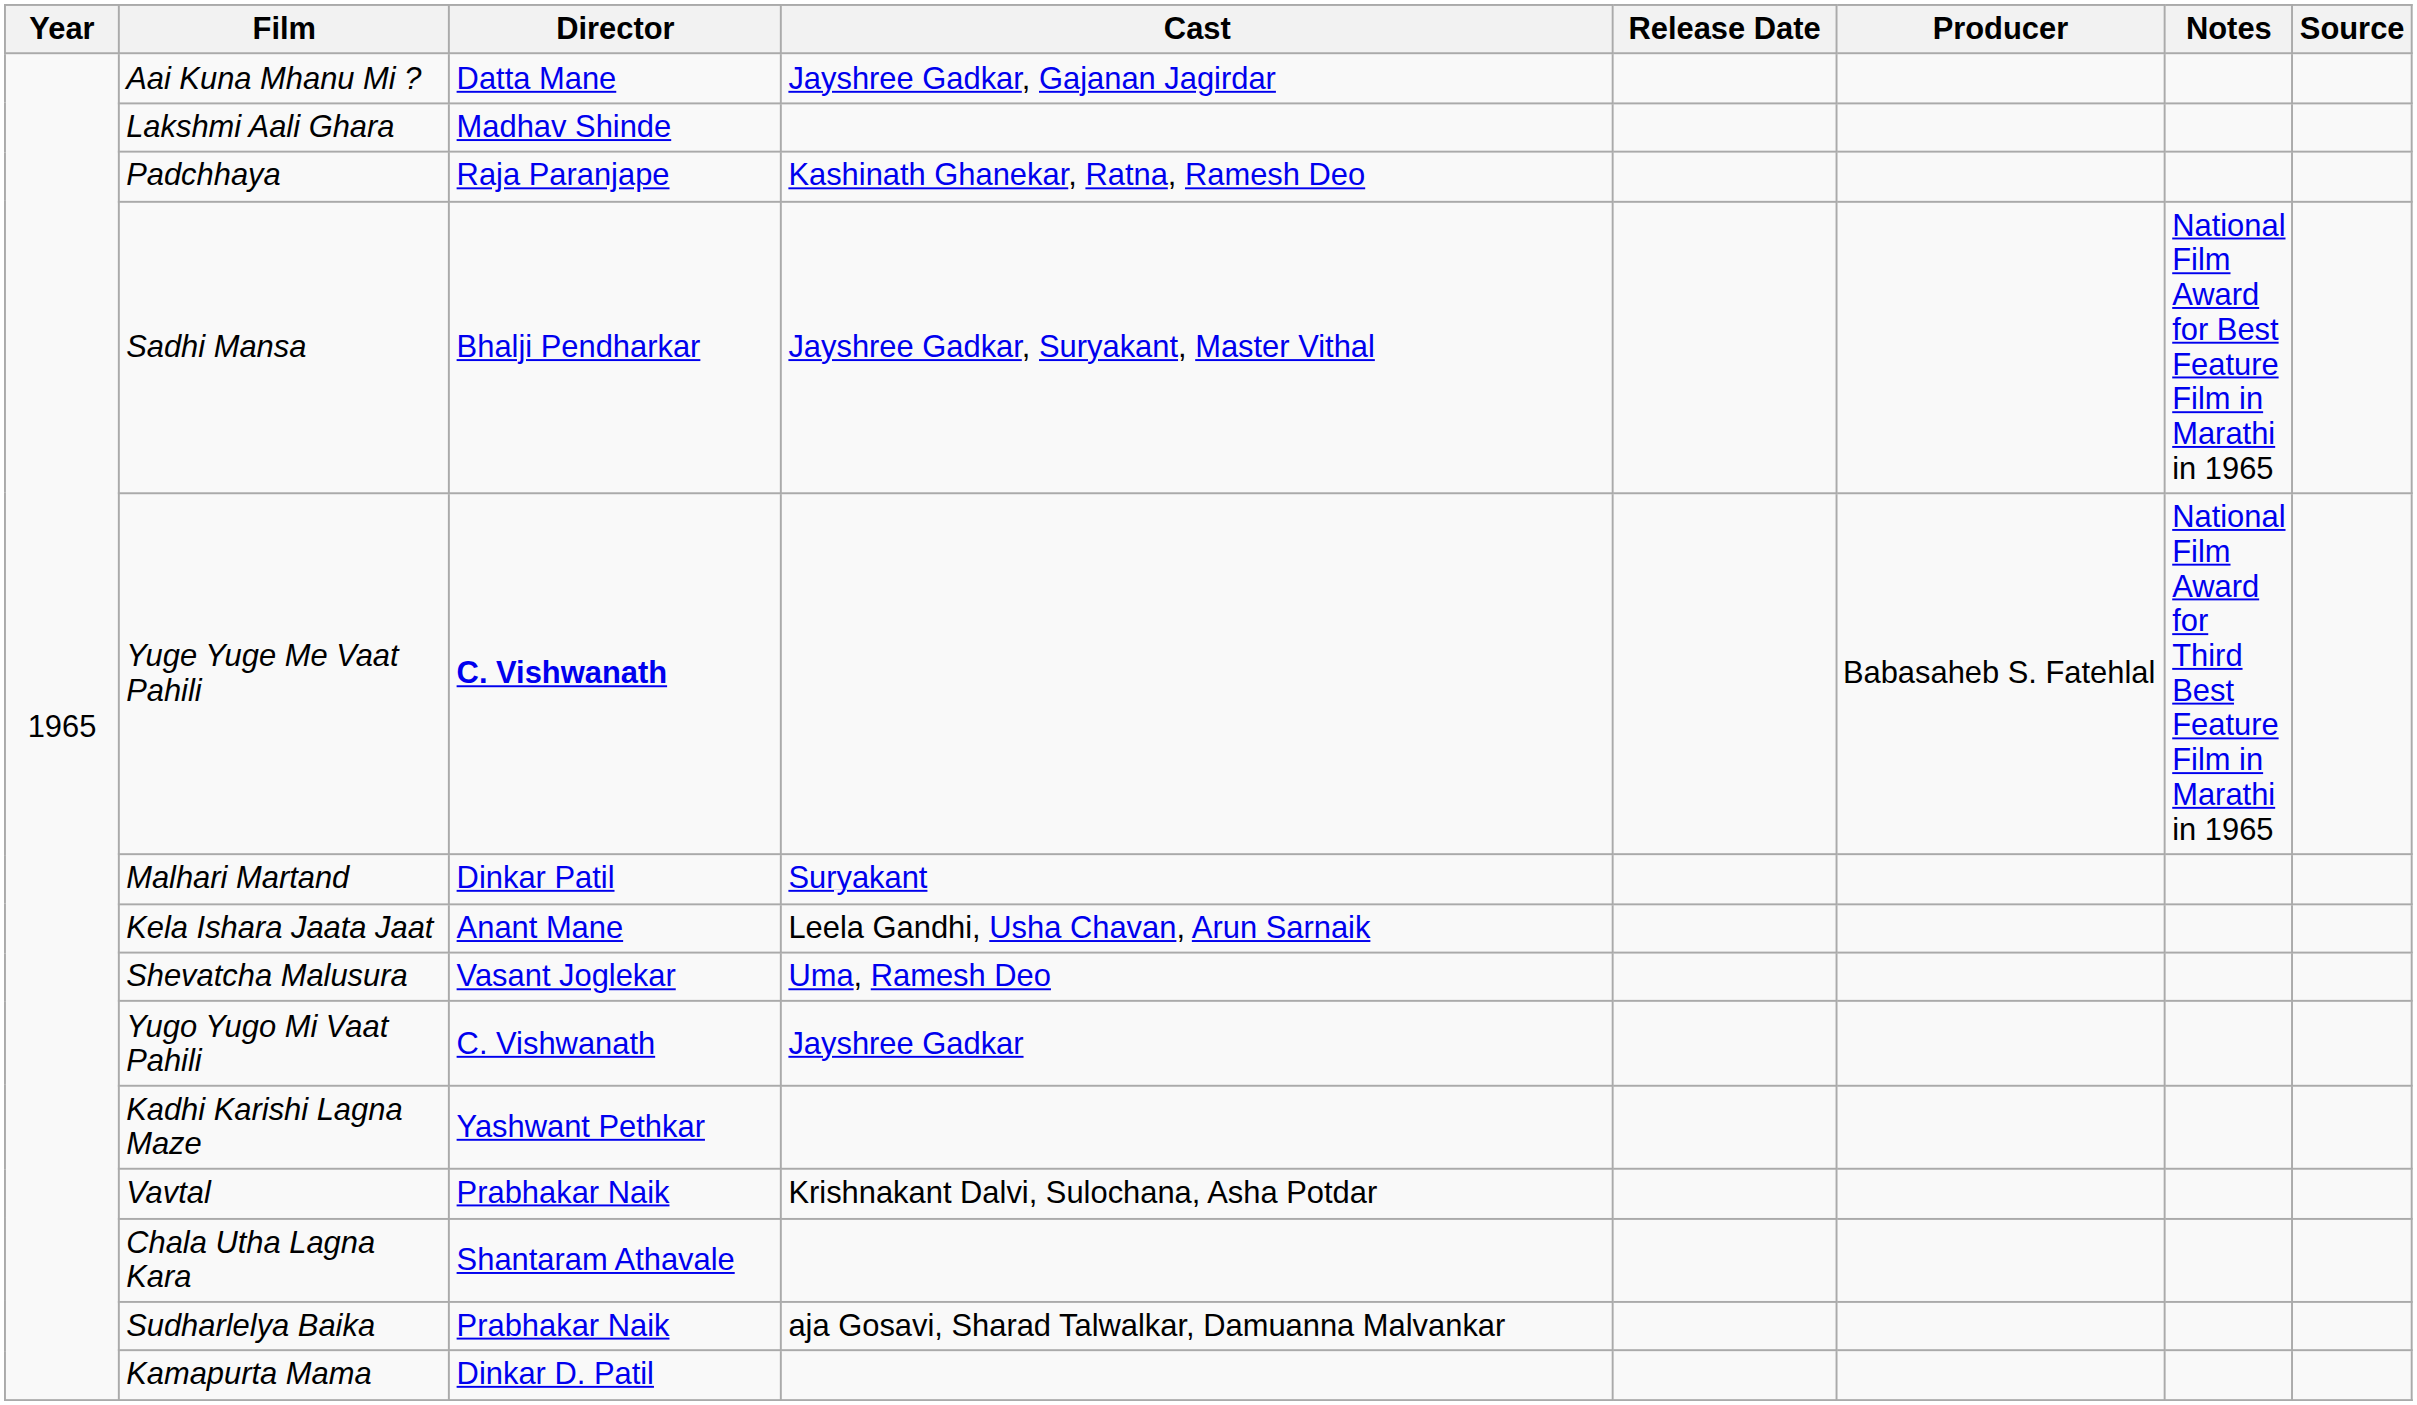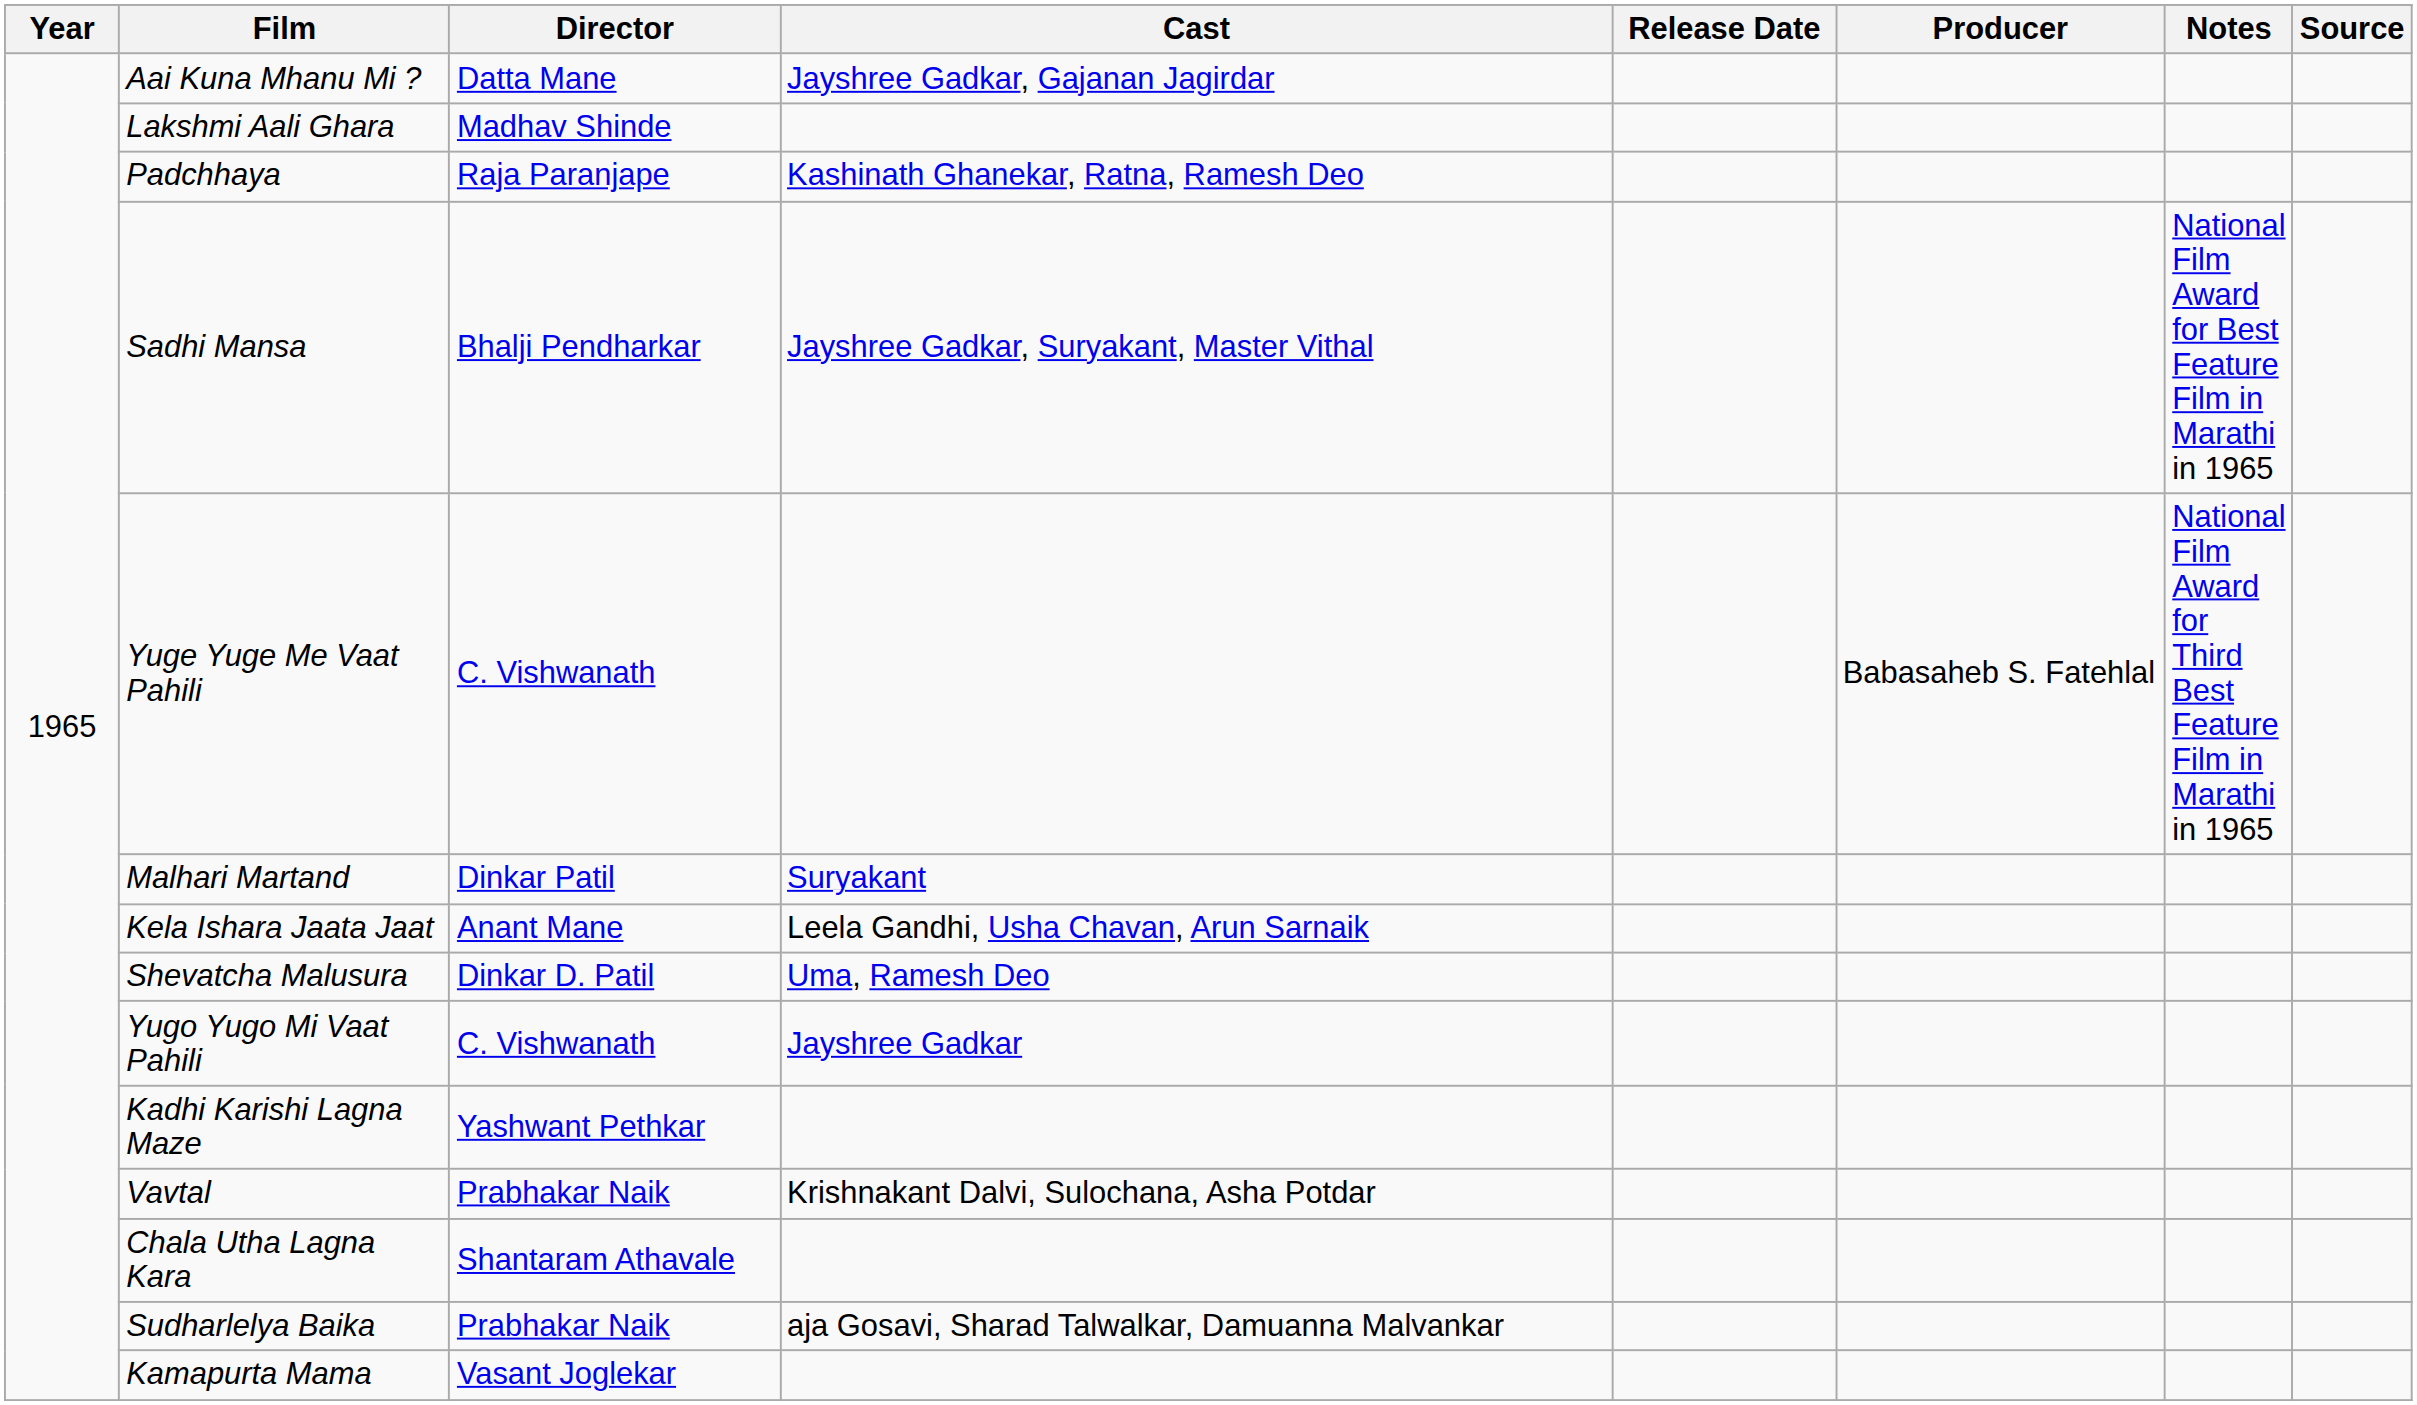Yuge Yuge Me Vaat Pahili | Director: bold -> normal
Shevatcha Malusura | Director: Vasant Joglekar -> Dinkar D. Patil
Kamapurta Mama | Director: Dinkar D. Patil -> Vasant Joglekar
